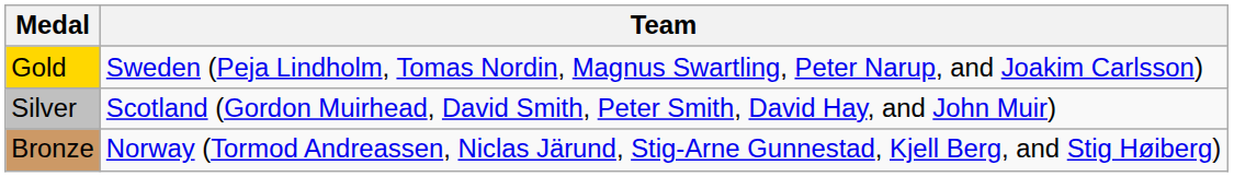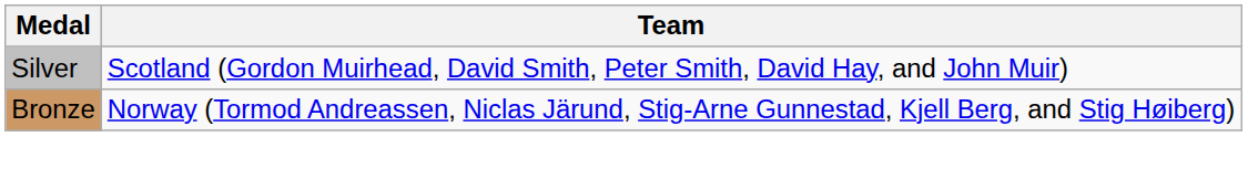- row: Gold | Sweden (Peja Lindholm, Tomas Nordin, Magnus Swartling, Peter Narup, and Joakim Carlsson)
